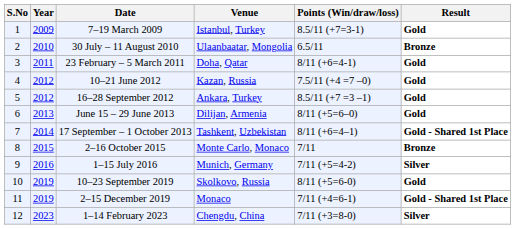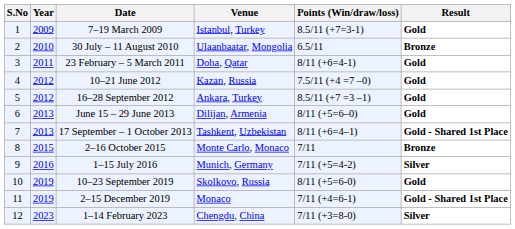17 September – 1 October 2013 | Year: 2014 -> 2013
